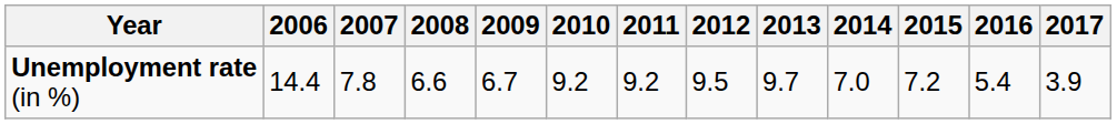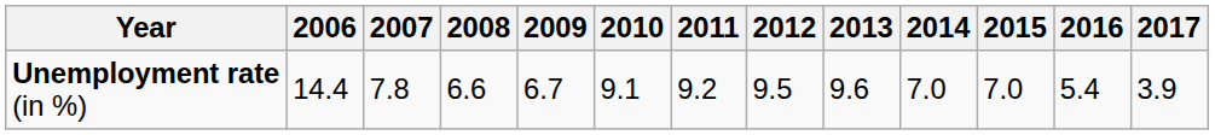Unemployment rate (in %) | 2010: 9.2 -> 9.1
Unemployment rate (in %) | 2013: 9.7 -> 9.6
Unemployment rate (in %) | 2015: 7.2 -> 7.0
